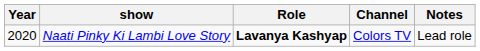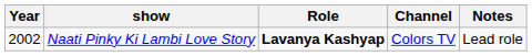Naati Pinky Ki Lambi Love Story | Year: 2020 -> 2002
